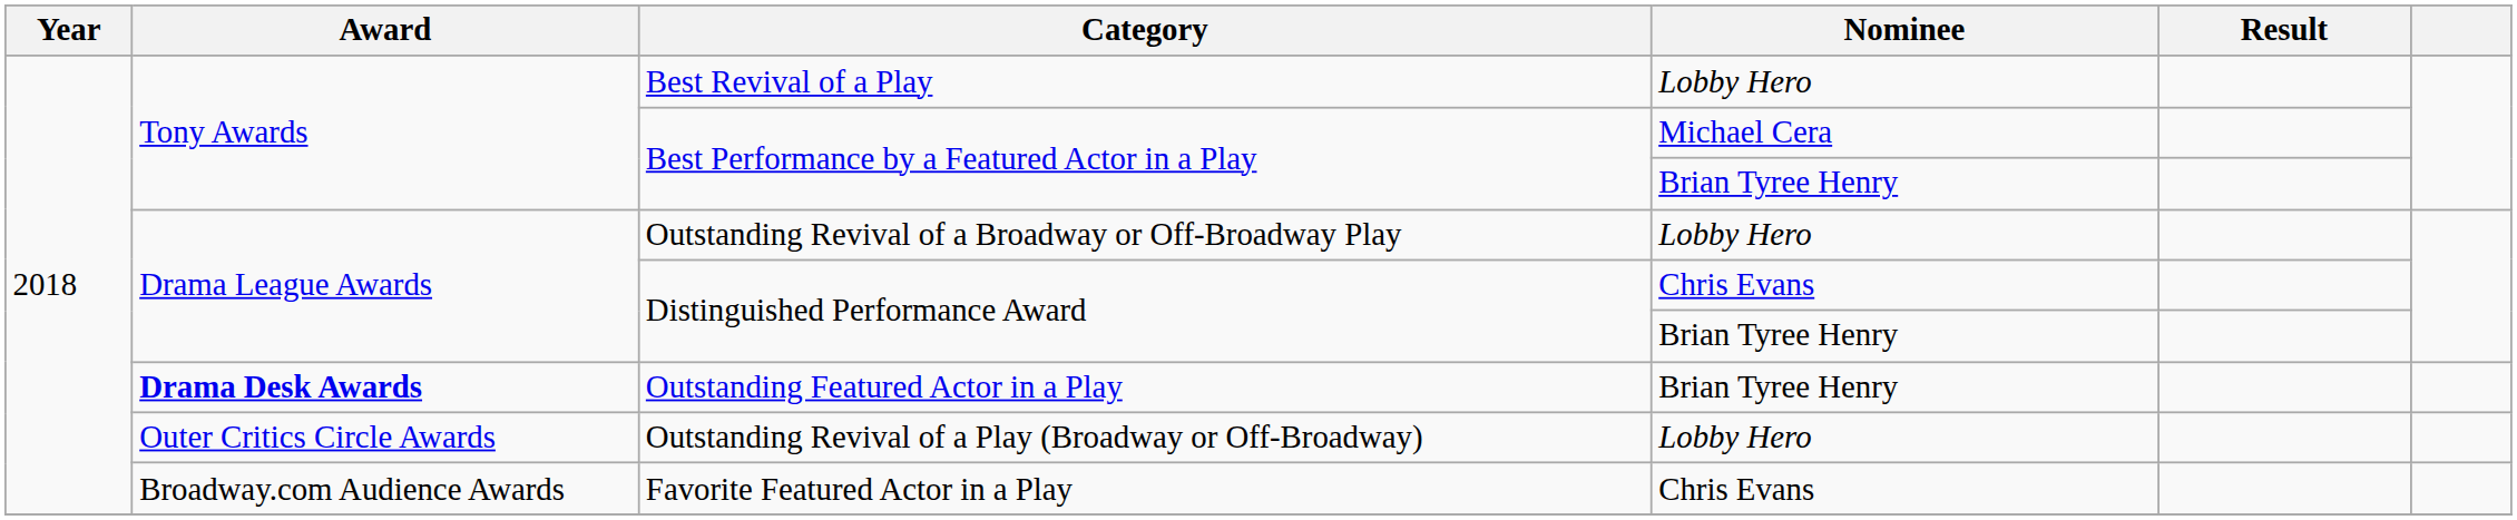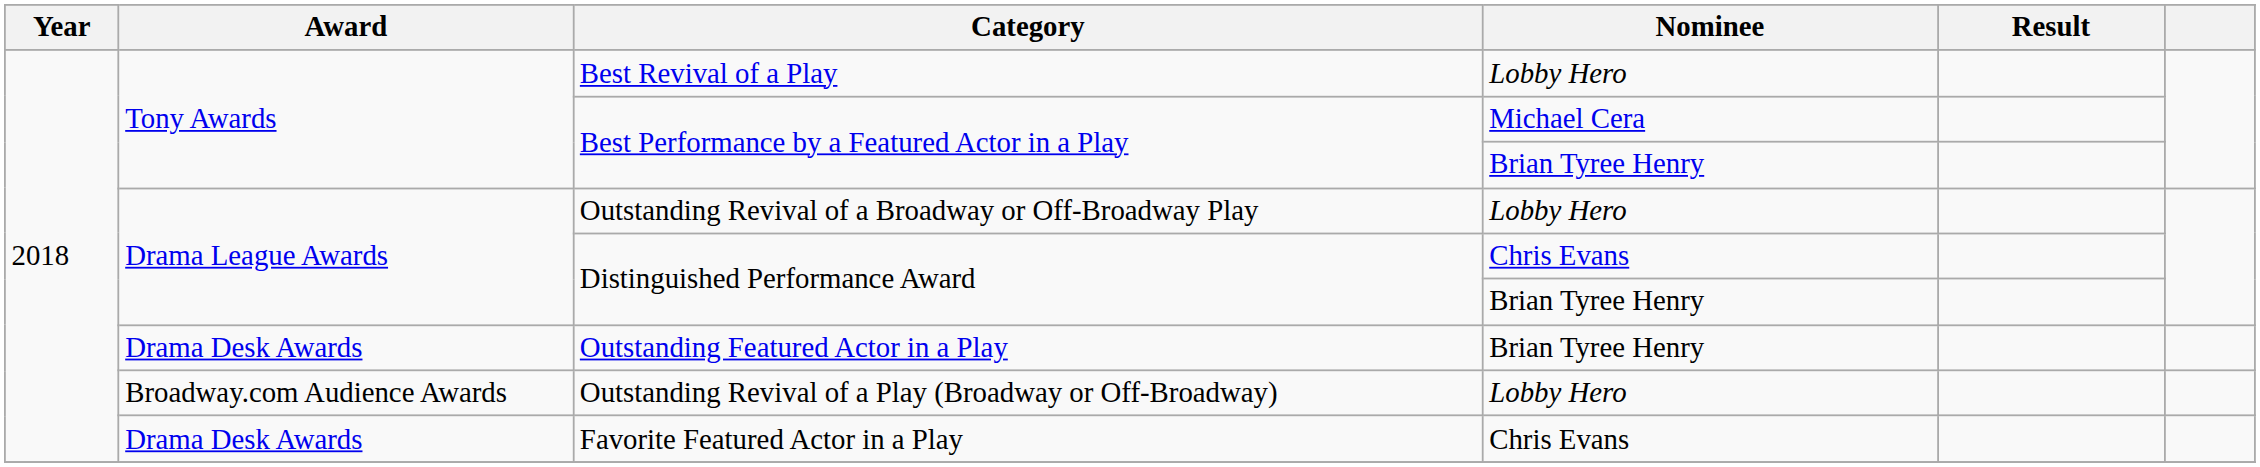Outstanding Featured Actor in a Play | Award: bold -> normal
Outstanding Revival of a Play (Broadway or Off-Broadway) | Award: Outer Critics Circle Awards -> Broadway.com Audience Awards
Favorite Featured Actor in a Play | Award: Broadway.com Audience Awards -> Drama Desk Awards
